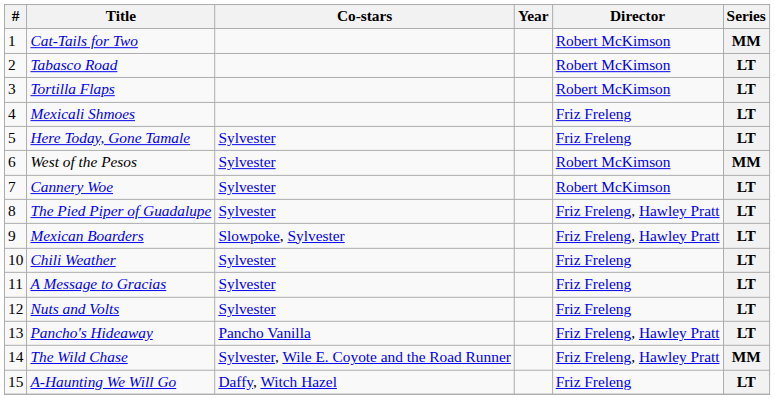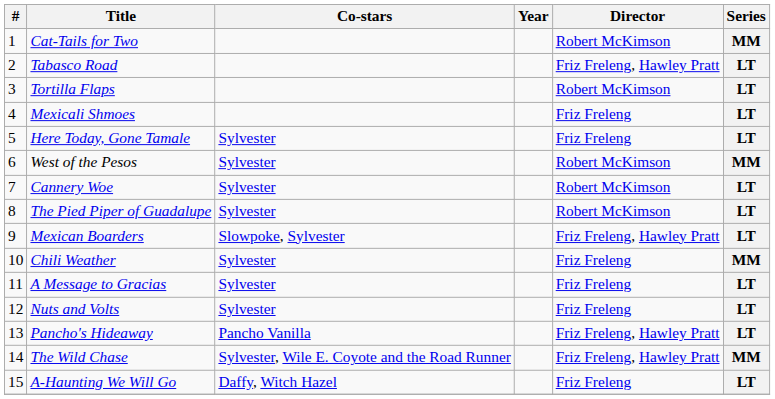Tabasco Road | Director: Robert McKimson -> Friz Freleng, Hawley Pratt
The Pied Piper of Guadalupe | Director: Friz Freleng, Hawley Pratt -> Robert McKimson
Chili Weather | Series: LT -> MM
